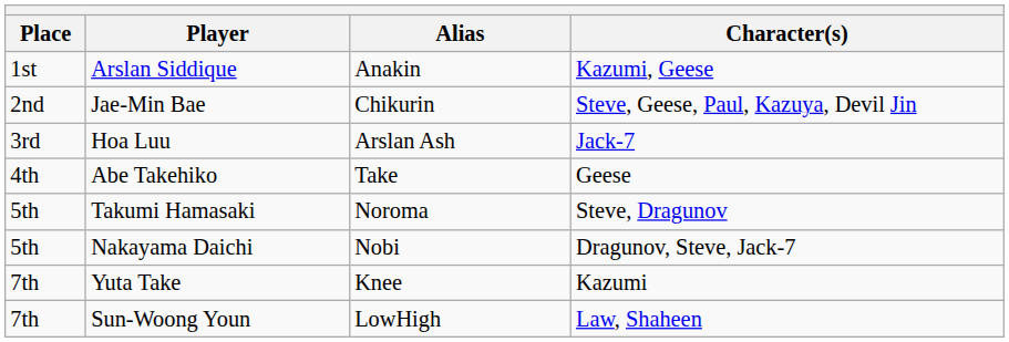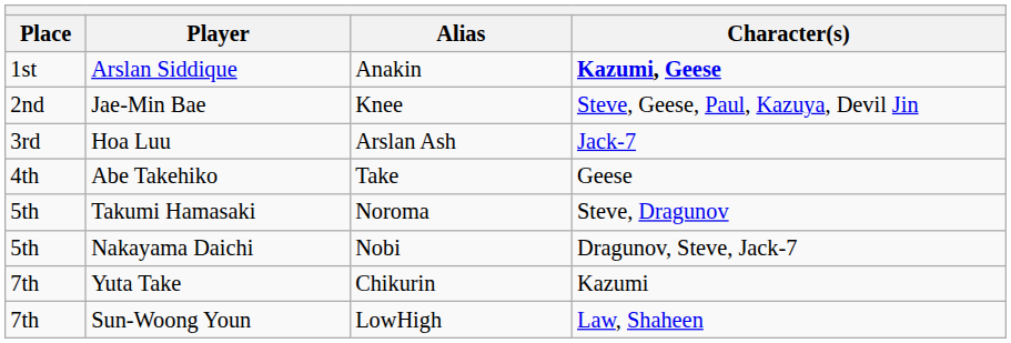Arslan Siddique | Character(s): normal -> bold
Jae-Min Bae | Alias: Chikurin -> Knee
Yuta Take | Alias: Knee -> Chikurin
